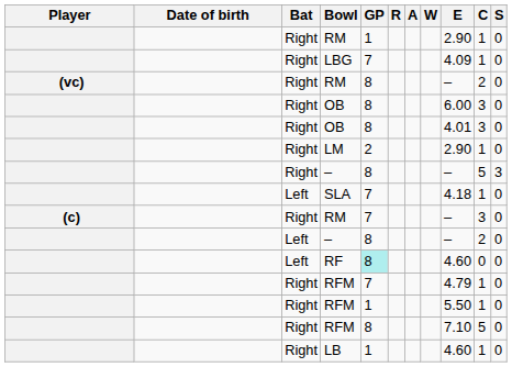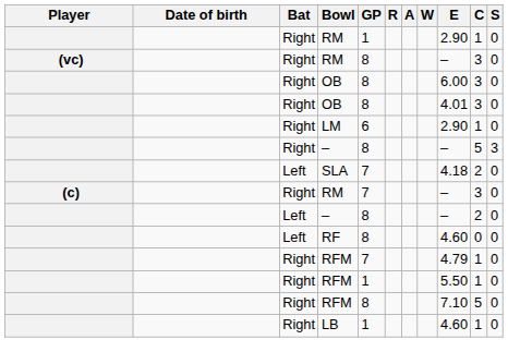- row: Right | LBG | 7 | 4.09 | 1 | 0
(vc) / RM | C: 2 -> 3
LM | GP: 2 -> 6
SLA | C: 1 -> 2
RF | GP: paleturquoise background -> no background
